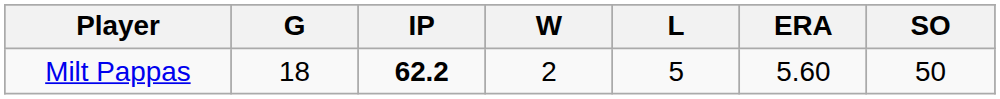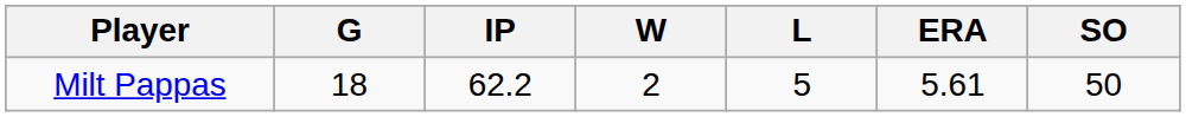Milt Pappas | IP: bold -> normal
Milt Pappas | ERA: 5.60 -> 5.61
